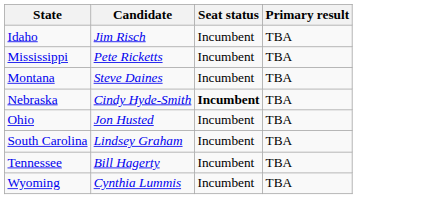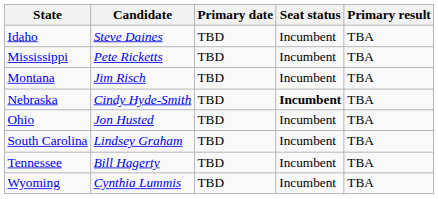+ column: Primary date | TBD | TBD | TBD | TBD | TBD | TBD | TBD | TBD
Idaho | Candidate: Jim Risch -> Steve Daines
Montana | Candidate: Steve Daines -> Jim Risch
